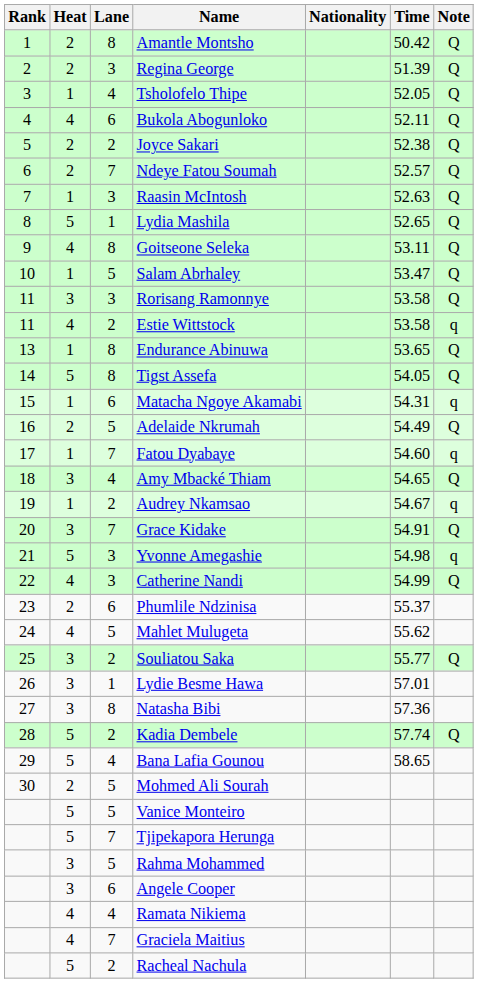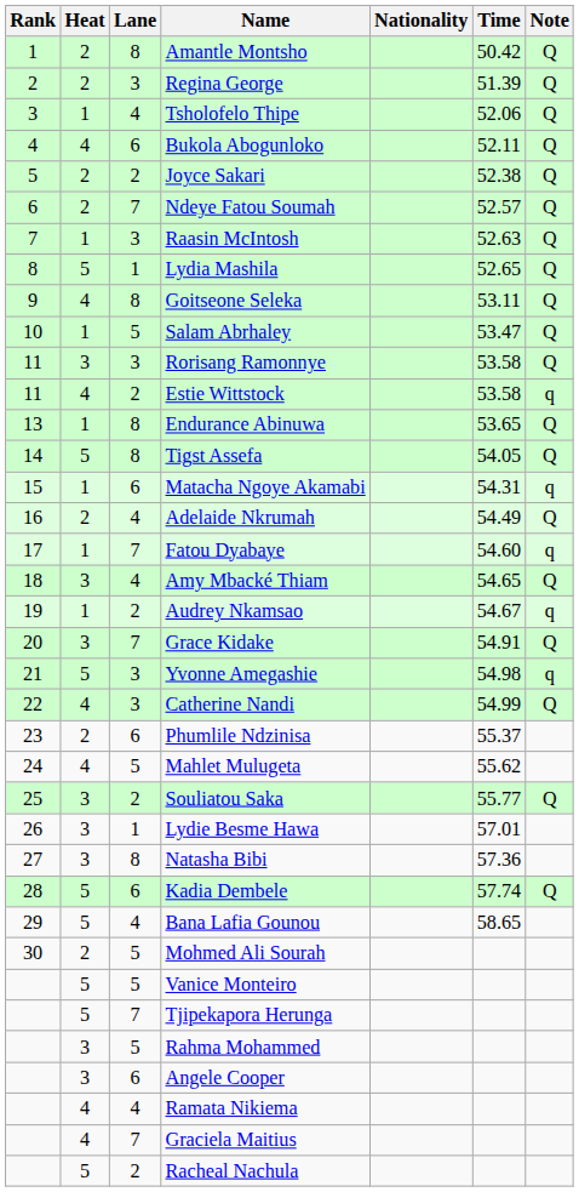Tsholofelo Thipe | Time: 52.05 -> 52.06
Adelaide Nkrumah | Lane: 5 -> 4
Kadia Dembele | Lane: 2 -> 6
